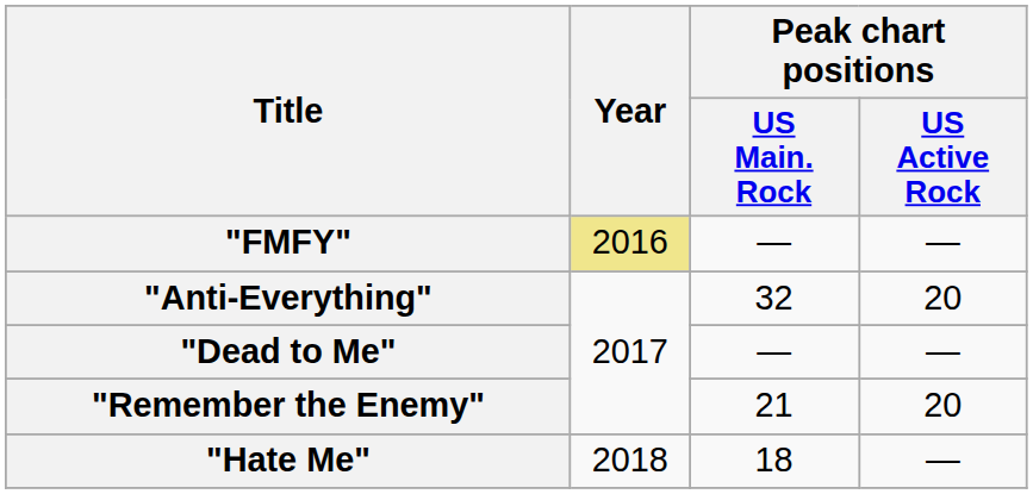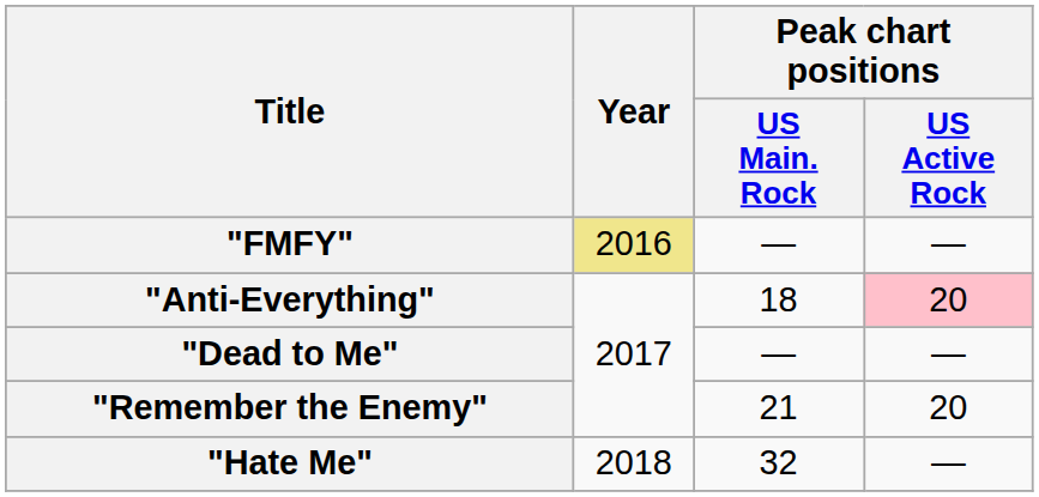"Anti-Everything" | Peak chart positions / US Main. Rock: 32 -> 18
"Anti-Everything" | Peak chart positions / US Active Rock: no background -> pink background
"Hate Me" | Peak chart positions / US Main. Rock: 18 -> 32
